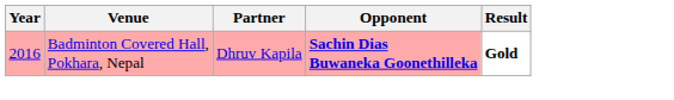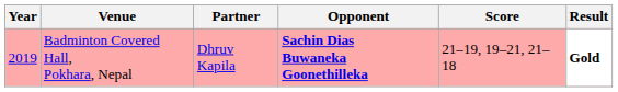+ column: Score | 21–19, 19–21, 21–18
Badminton Covered Hall, Pokhara, Nepal | Year: 2016 -> 2019
